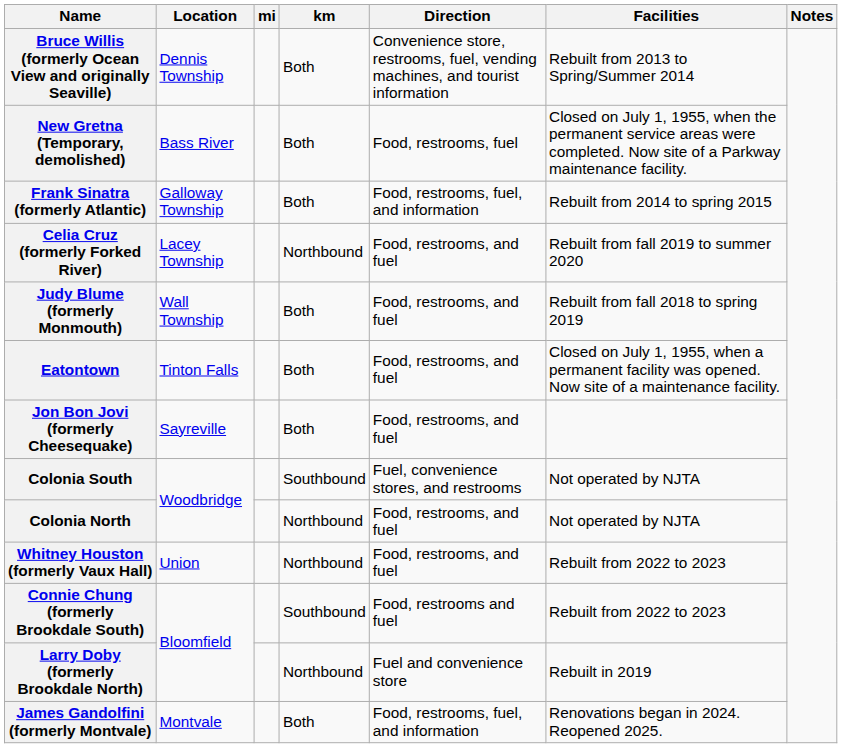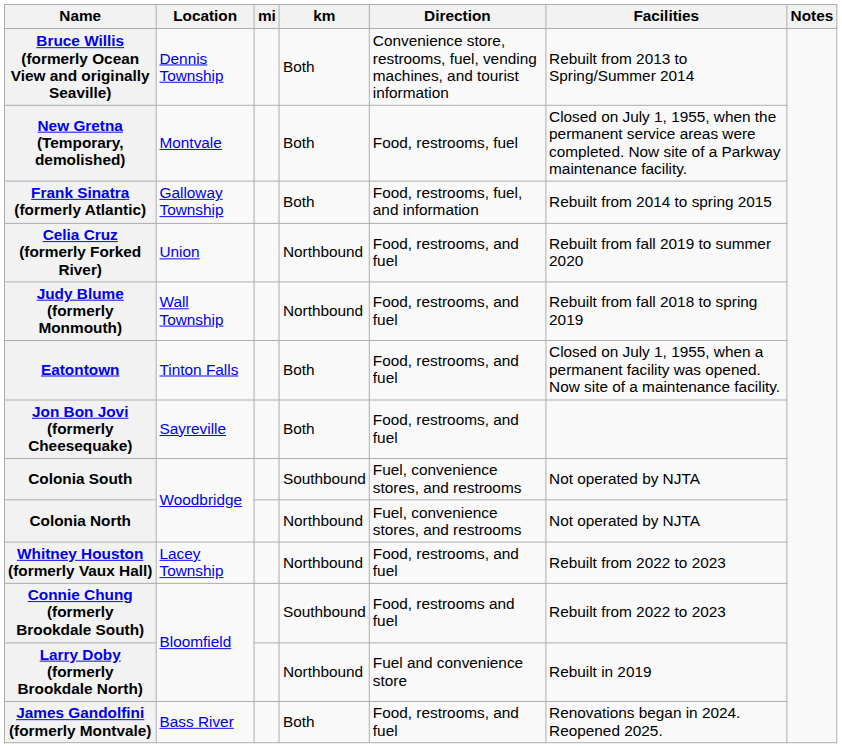New Gretna (Temporary, demolished) | Location: Bass River -> Montvale
Celia Cruz (formerly Forked River) | Location: Lacey Township -> Union
Judy Blume (formerly Monmouth) | km: Both -> Northbound
Colonia North | Direction: Food, restrooms, and fuel -> Fuel, convenience stores, and restrooms
Whitney Houston (formerly Vaux Hall) | Location: Union -> Lacey Township
James Gandolfini (formerly Montvale) | Location: Montvale -> Bass River
James Gandolfini (formerly Montvale) | Direction: Food, restrooms, fuel, and information -> Food, restrooms, and fuel
